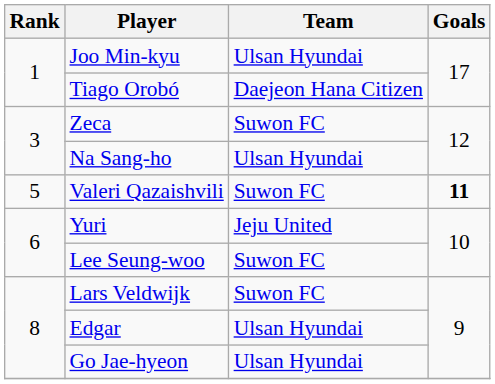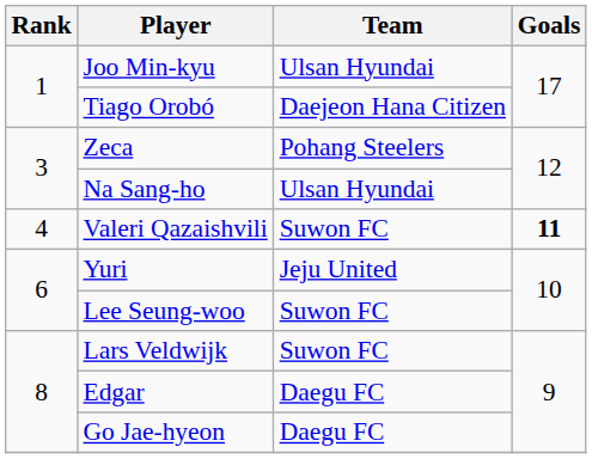Zeca | Team: Suwon FC -> Pohang Steelers
Valeri Qazaishvili | Rank: 5 -> 4
Edgar | Team: Ulsan Hyundai -> Daegu FC
Go Jae-hyeon | Team: Ulsan Hyundai -> Daegu FC
